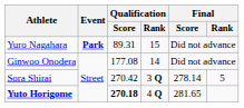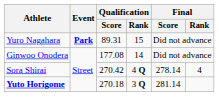Sora Shirai | Qualification / Rank: 3 Q -> 4 Q
Sora Shirai | Final / Rank: 5 -> 4
Yuto Horigome | Qualification / Score: bold -> normal
Yuto Horigome | Qualification / Rank: 4 Q -> 3 Q
Yuto Horigome | Final / Score: 281.65 -> 281.14
